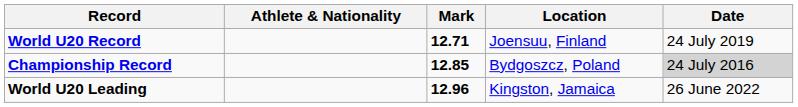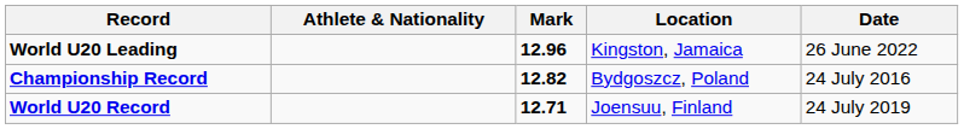rows swapped: World U20 Record <-> World U20 Leading
Championship Record | Mark: 12.85 -> 12.82
Championship Record | Date: lightgrey background -> no background
